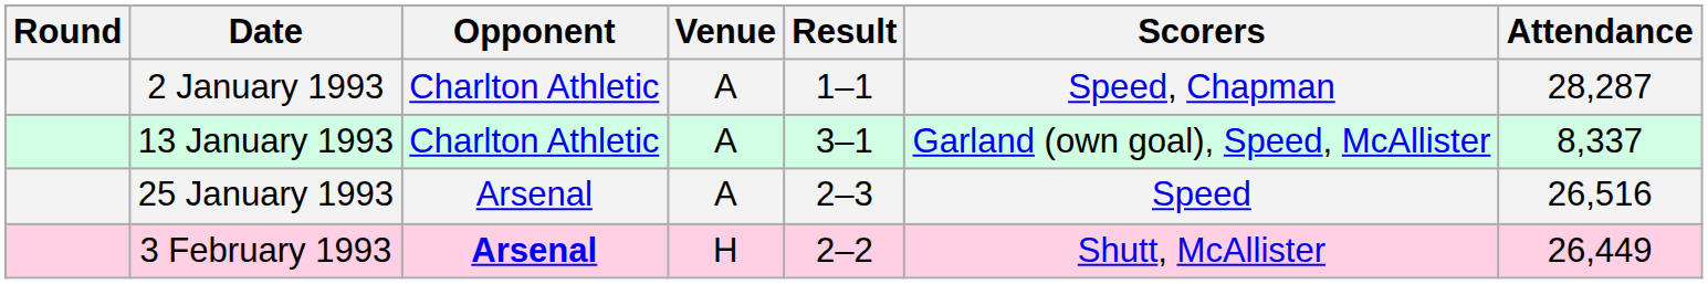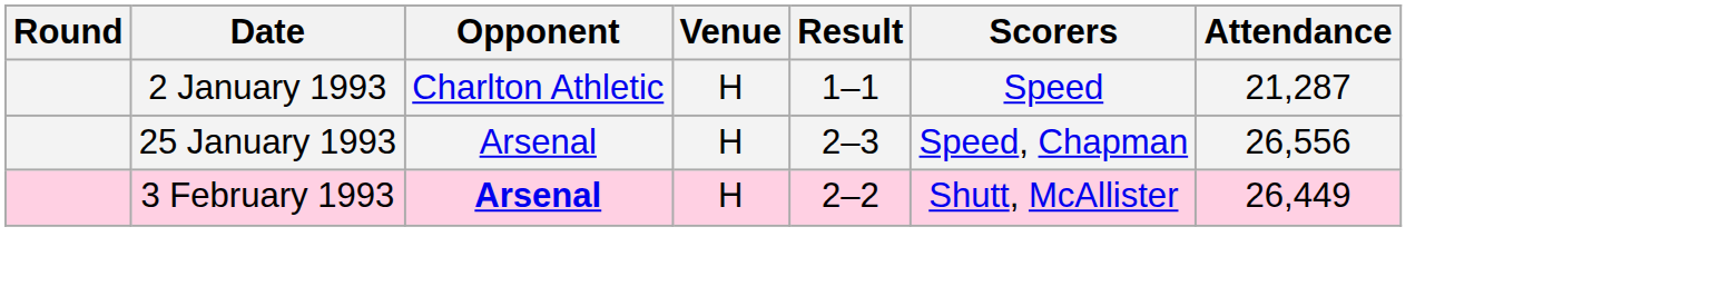2 January 1993 | Venue: A -> H
2 January 1993 | Scorers: Speed, Chapman -> Speed
2 January 1993 | Attendance: 28,287 -> 21,287
- row: 13 January 1993 | Charlton Athletic | A | 3–1 | Garland (own goal), Speed, McAllister | 8,337
25 January 1993 | Venue: A -> H
25 January 1993 | Scorers: Speed -> Speed, Chapman
25 January 1993 | Attendance: 26,516 -> 26,556
